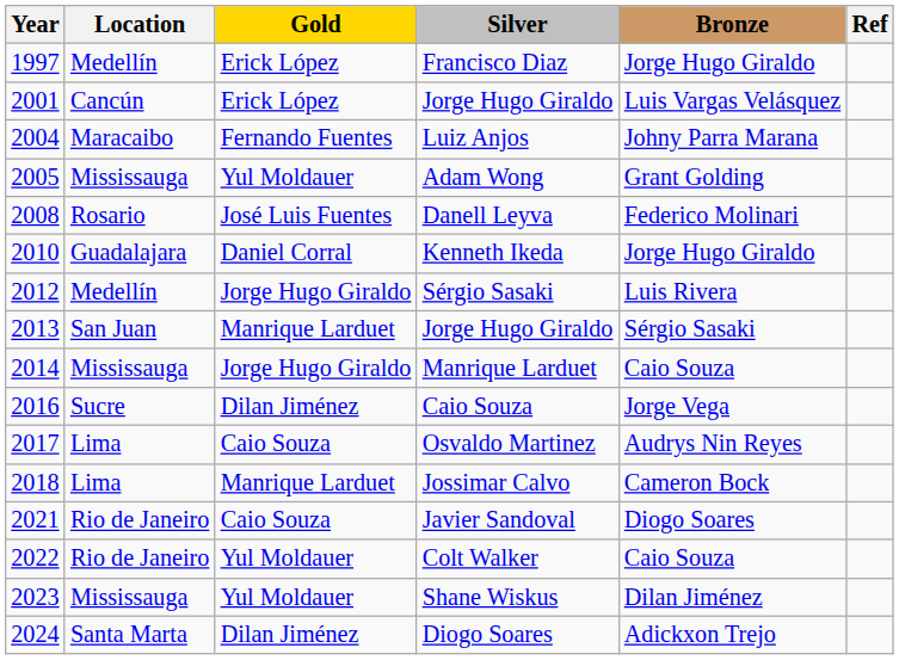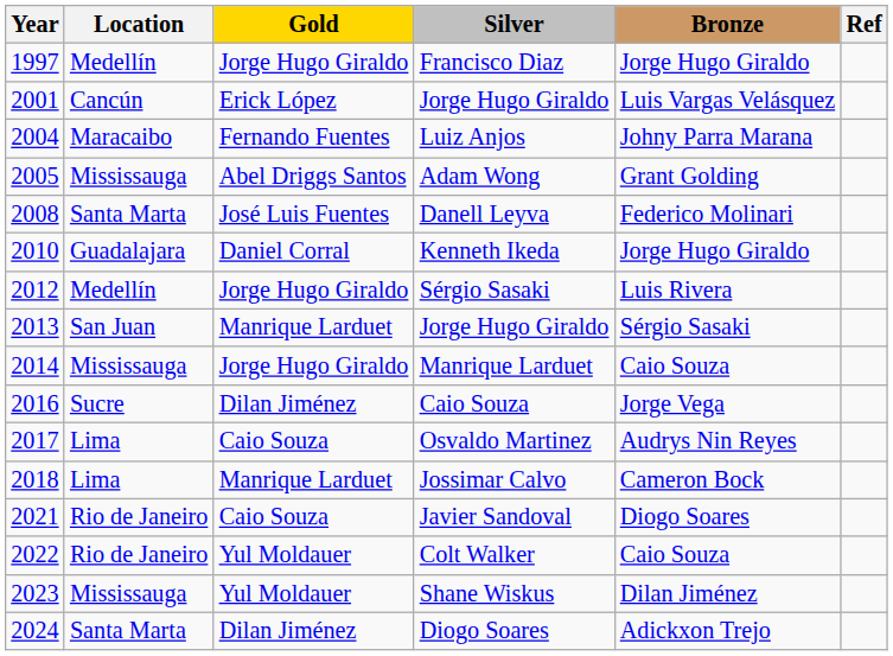Francisco Diaz | Gold: Erick López -> Jorge Hugo Giraldo
Adam Wong | Gold: Yul Moldauer -> Abel Driggs Santos
Danell Leyva | Location: Rosario -> Santa Marta
